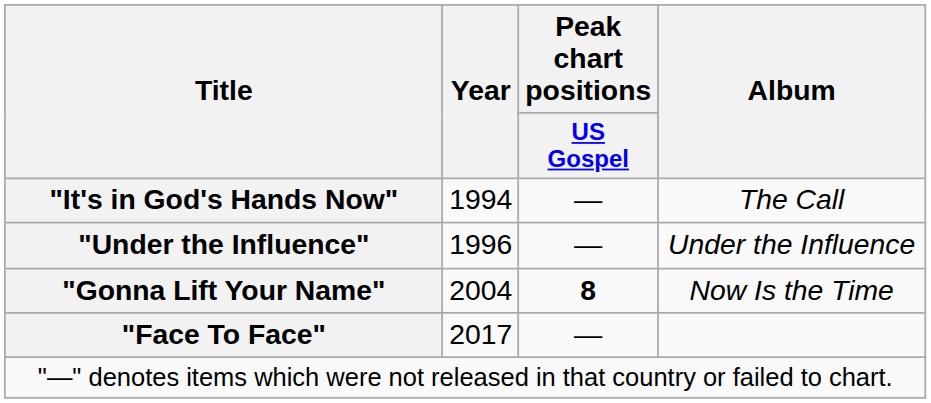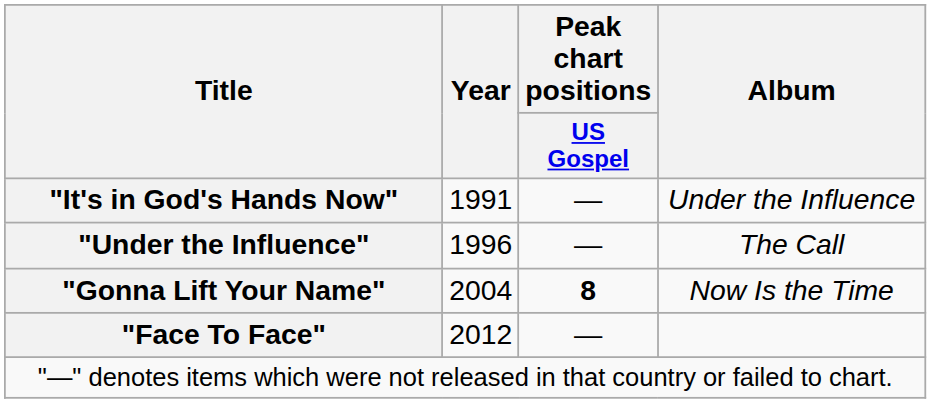"It's in God's Hands Now" | Year: 1994 -> 1991
"It's in God's Hands Now" | Album: The Call -> Under the Influence
"Under the Influence" | Album: Under the Influence -> The Call
"Face To Face" | Year: 2017 -> 2012
